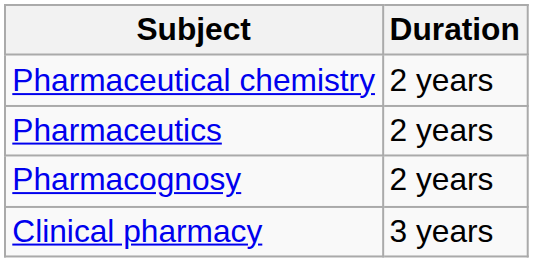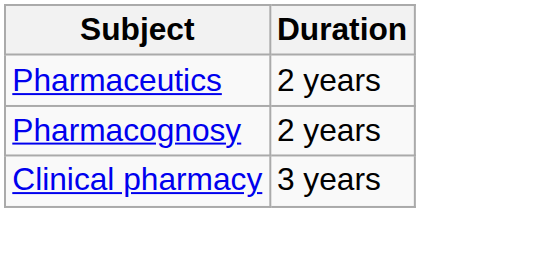- row: Pharmaceutical chemistry | 2 years
